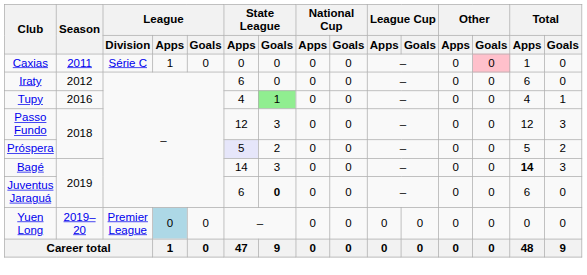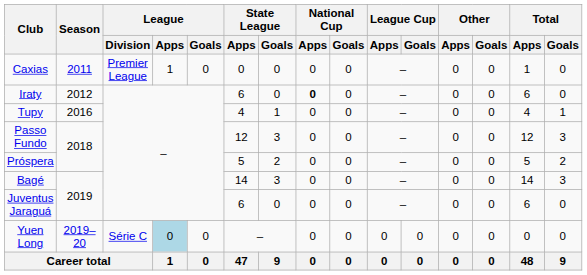Caxias | League / Division: Série C -> Premier League
Caxias | Other / Goals: pink background -> no background
Iraty | National Cup / Apps: normal -> bold
Tupy | State League / Goals: lightgreen background -> no background
Próspera | State League / Apps: lavender background -> no background
Bagé | Total / Apps: bold -> normal
Juventus Jaraguá | State League / Goals: bold -> normal
Yuen Long | League / Division: Premier League -> Série C
